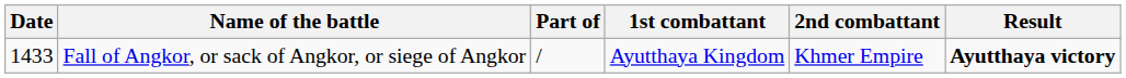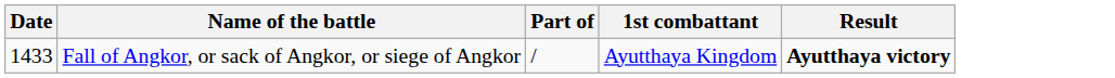- column: 2nd combattant | Khmer Empire
